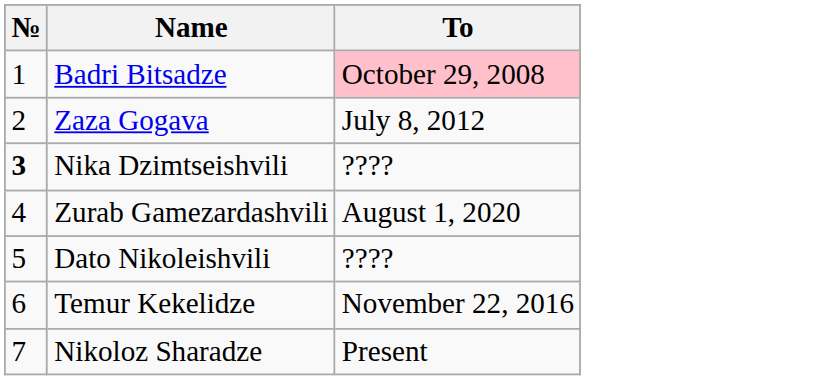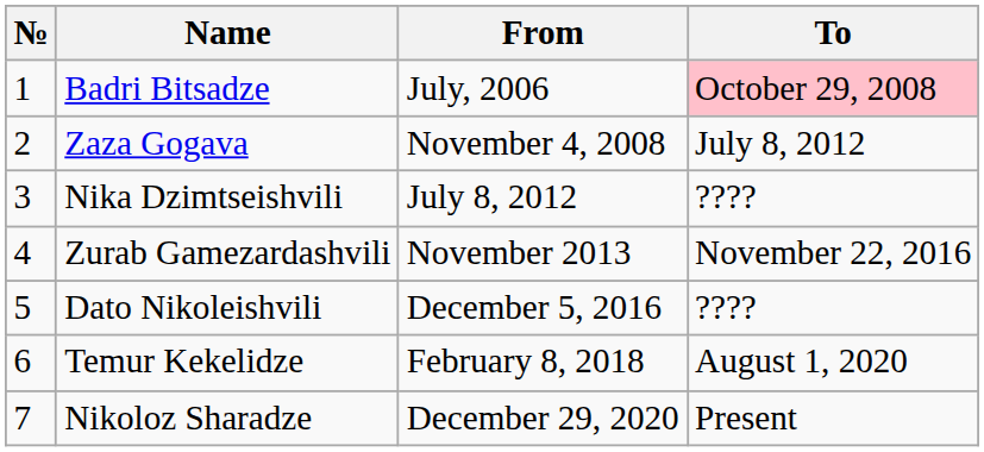+ column: From | July, 2006 | November 4, 2008 | July 8, 2012 | November 2013 | December 5, 2016 | February 8, 2018 | December 29, 2020
Nika Dzimtseishvili | №: bold -> normal
Zurab Gamezardashvili | To: August 1, 2020 -> November 22, 2016
Temur Kekelidze | To: November 22, 2016 -> August 1, 2020
